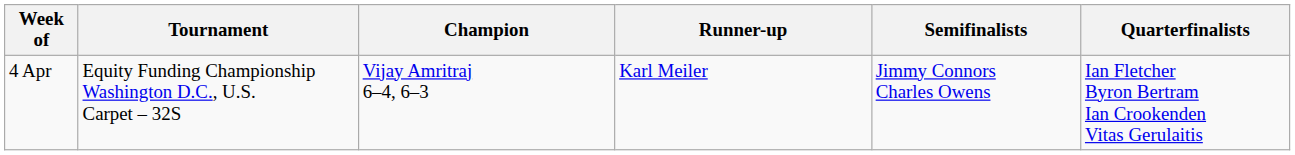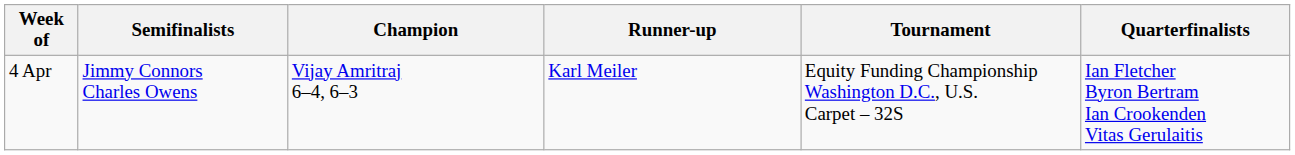columns swapped: Tournament <-> Semifinalists
